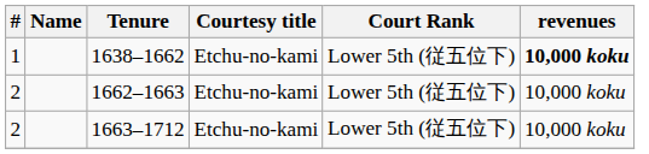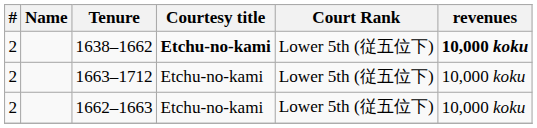1638–1662 | #: 1 -> 2
1638–1662 | Courtesy title: normal -> bold
rows swapped: 1662–1663 <-> 1663–1712
